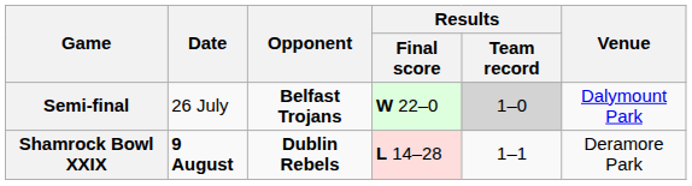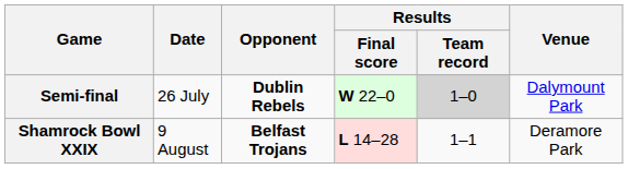Semi-final | Opponent: Belfast Trojans -> Dublin Rebels
Shamrock Bowl XXIX | Date: bold -> normal
Shamrock Bowl XXIX | Opponent: Dublin Rebels -> Belfast Trojans
